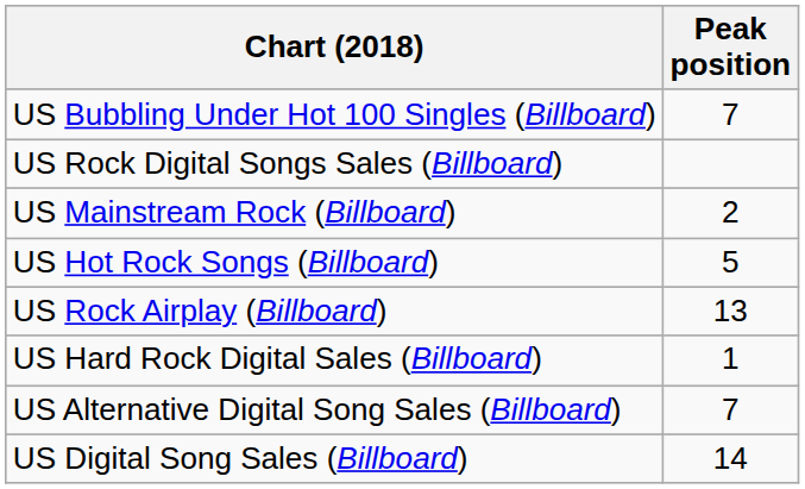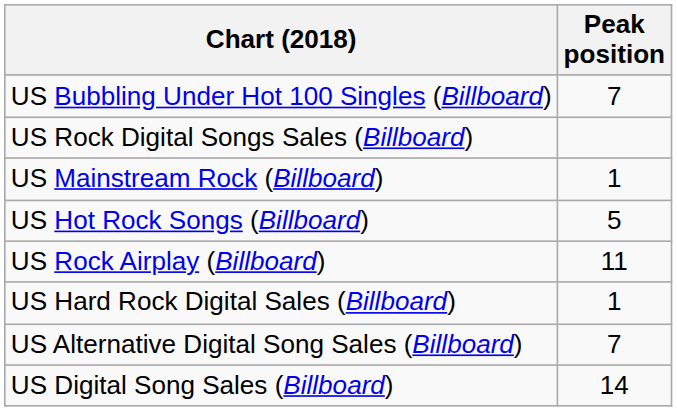US Mainstream Rock (Billboard) | Peak position: 2 -> 1
US Rock Airplay (Billboard) | Peak position: 13 -> 11
